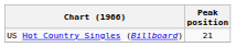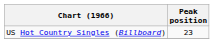US Hot Country Singles (Billboard) | Peak position: 21 -> 23
